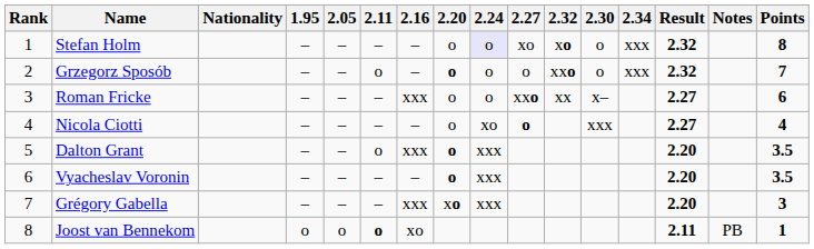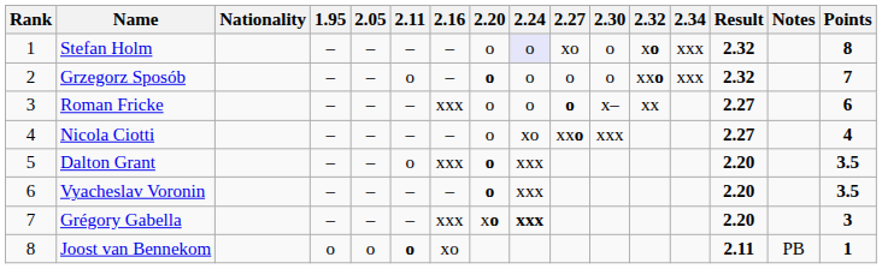columns swapped: 2.30 <-> 2.32
Roman Fricke | 2.27: xxo -> o
Nicola Ciotti | 2.27: o -> xxo
Grégory Gabella | 2.24: normal -> bold
